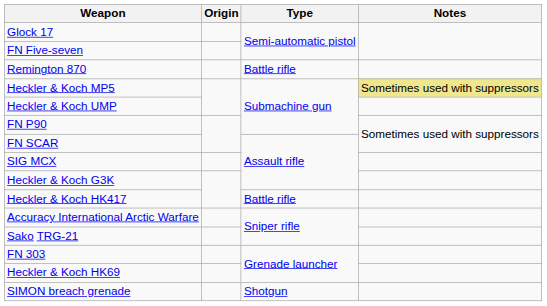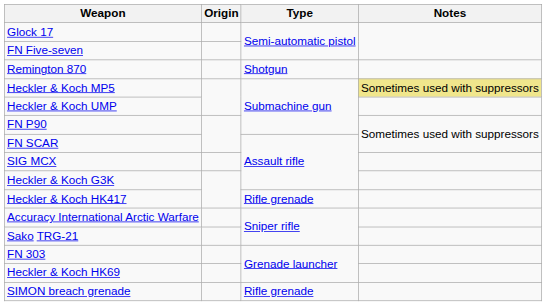Remington 870 | Type: Battle rifle -> Shotgun
Heckler & Koch HK417 | Type: Battle rifle -> Rifle grenade
SIMON breach grenade | Type: Shotgun -> Rifle grenade
